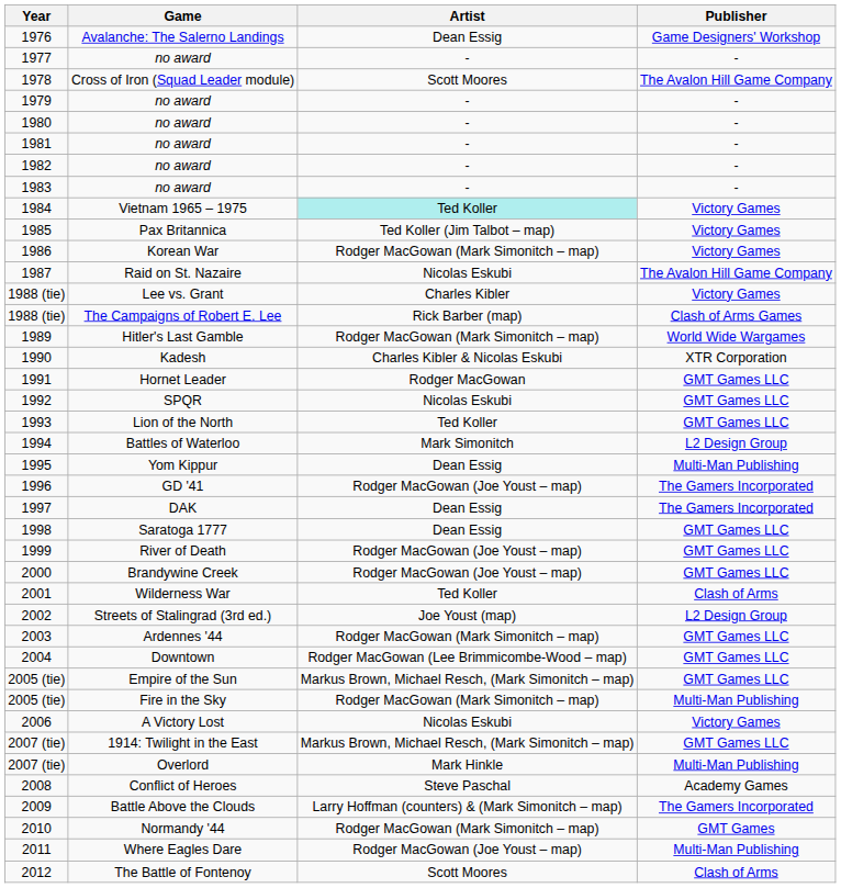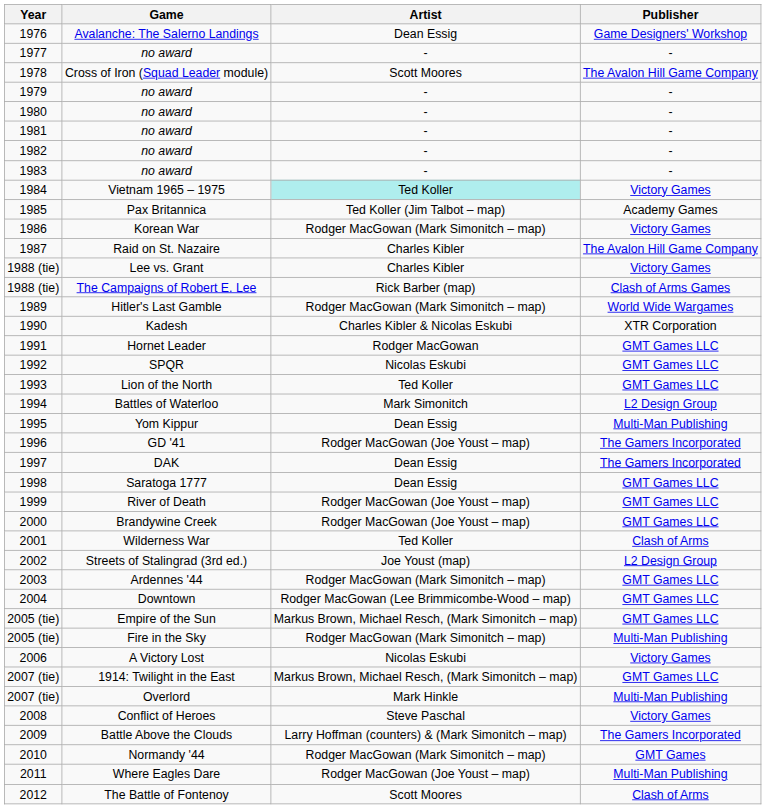1985 | Publisher: Victory Games -> Academy Games
1987 | Artist: Nicolas Eskubi -> Charles Kibler
2008 | Publisher: Academy Games -> Victory Games
